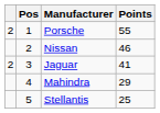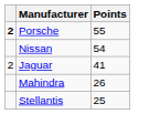- column: Pos | 1 | 2 | 3 | 4 | 5
Porsche | column 1: normal -> bold
Nissan | Points: 46 -> 54
Mahindra | Points: 29 -> 26
